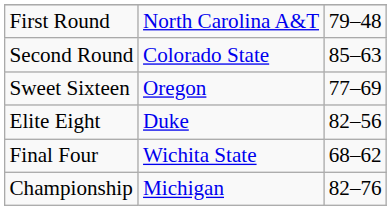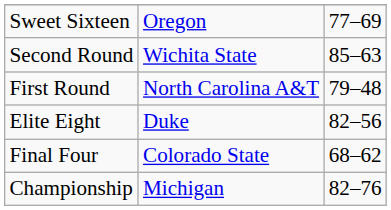rows swapped: First Round <-> Sweet Sixteen
Second Round | column 2: Colorado State -> Wichita State
Final Four | column 2: Wichita State -> Colorado State
